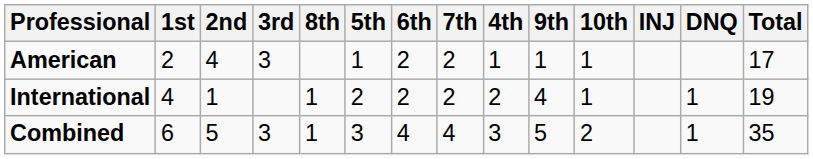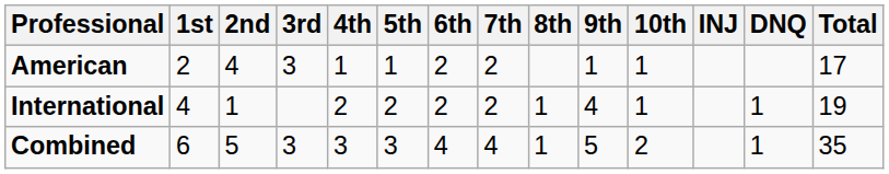columns swapped: 4th <-> 8th
